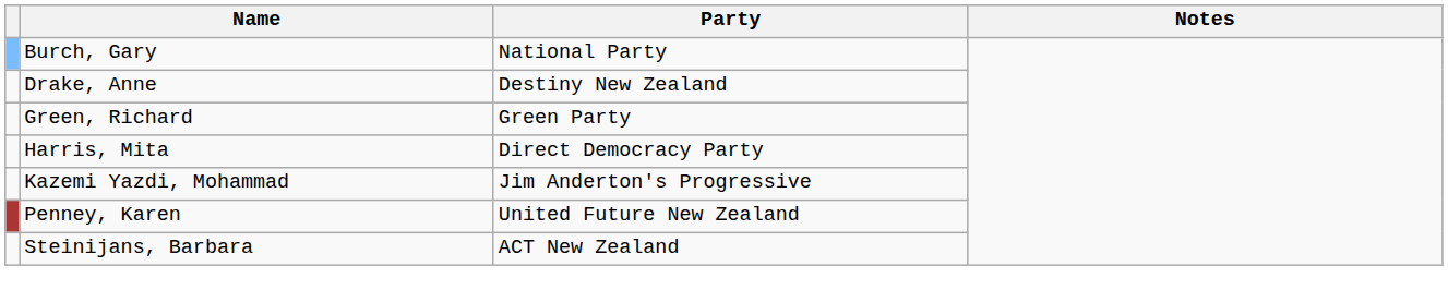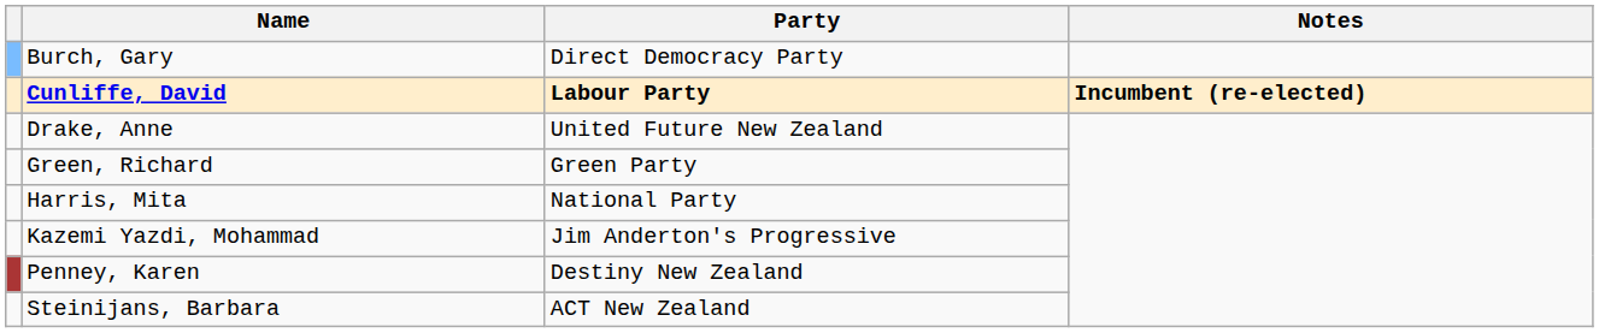Burch, Gary | Party: National Party -> Direct Democracy Party
+ row: Cunliffe, David | Labour Party | Incumbent (re-elected)
Drake, Anne | Party: Destiny New Zealand -> United Future New Zealand
Harris, Mita | Party: Direct Democracy Party -> National Party
Penney, Karen | Party: United Future New Zealand -> Destiny New Zealand
